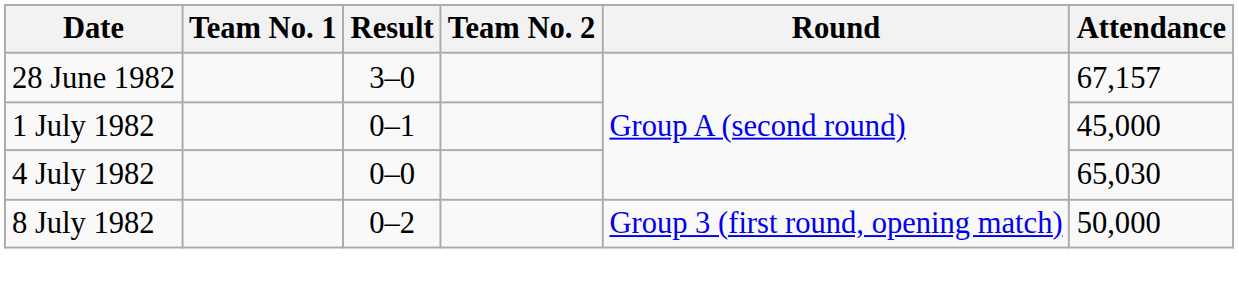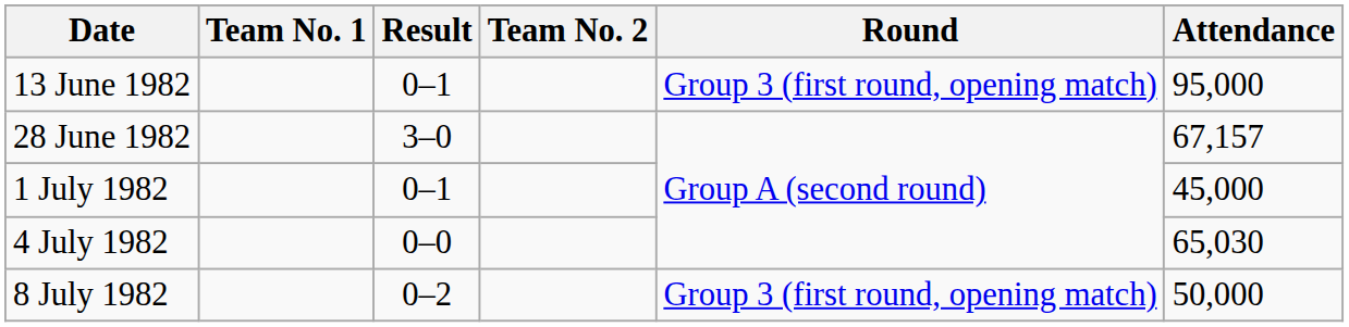+ row: 13 June 1982 | 0–1 | Group 3 (first round, opening match) | 95,000
